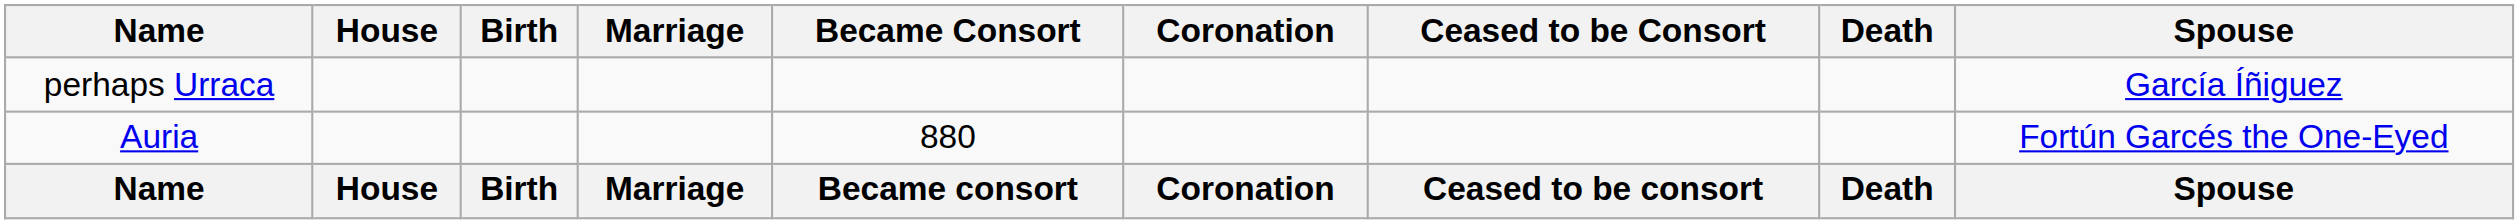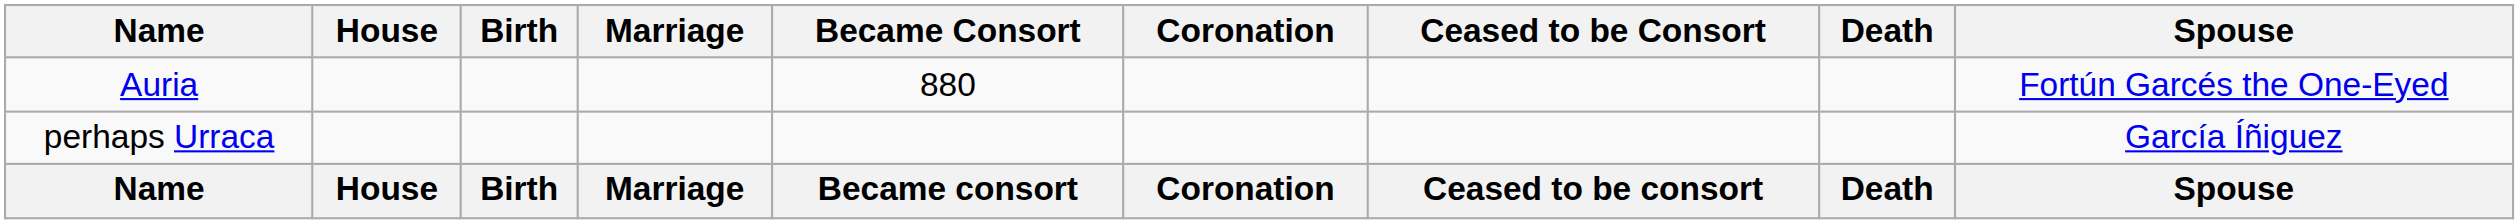rows swapped: perhaps Urraca <-> Auria
